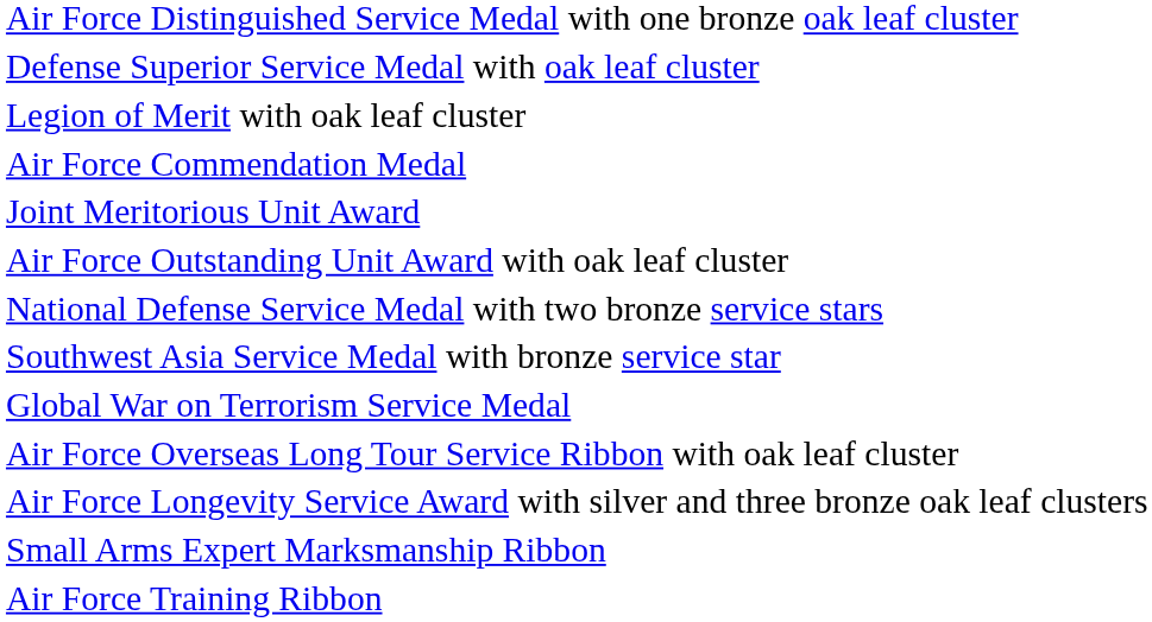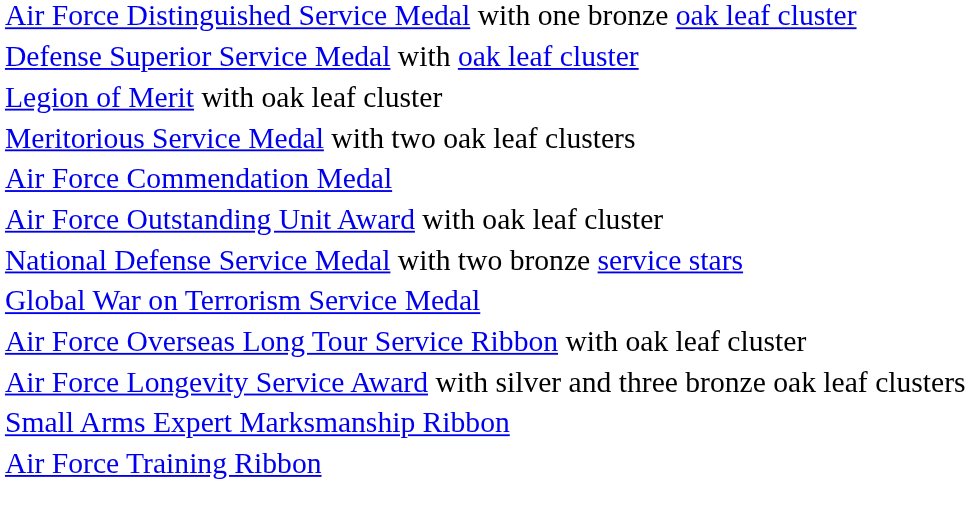+ row: Meritorious Service Medal with two oak leaf clusters
- row: Joint Meritorious Unit Award
- row: Southwest Asia Service Medal with bronze service star
